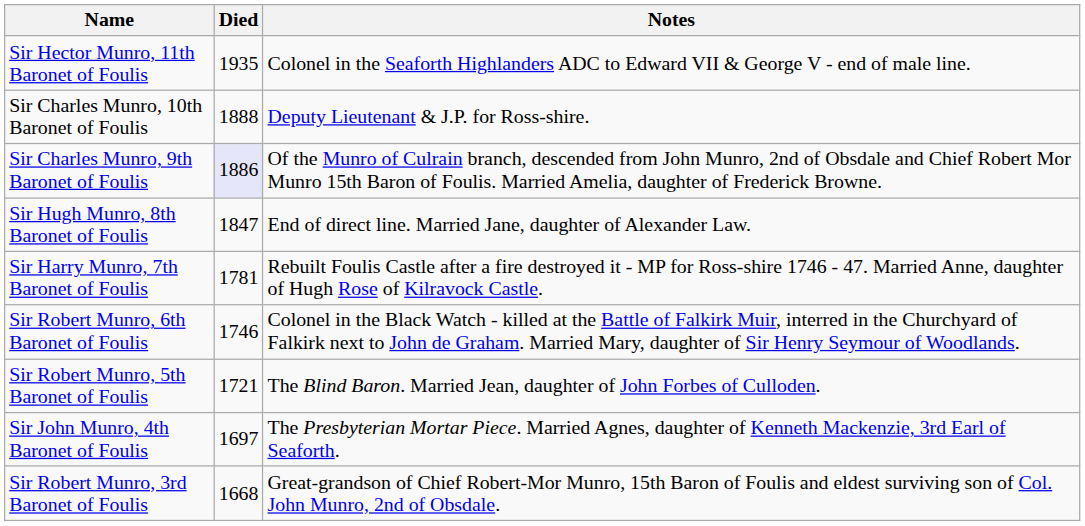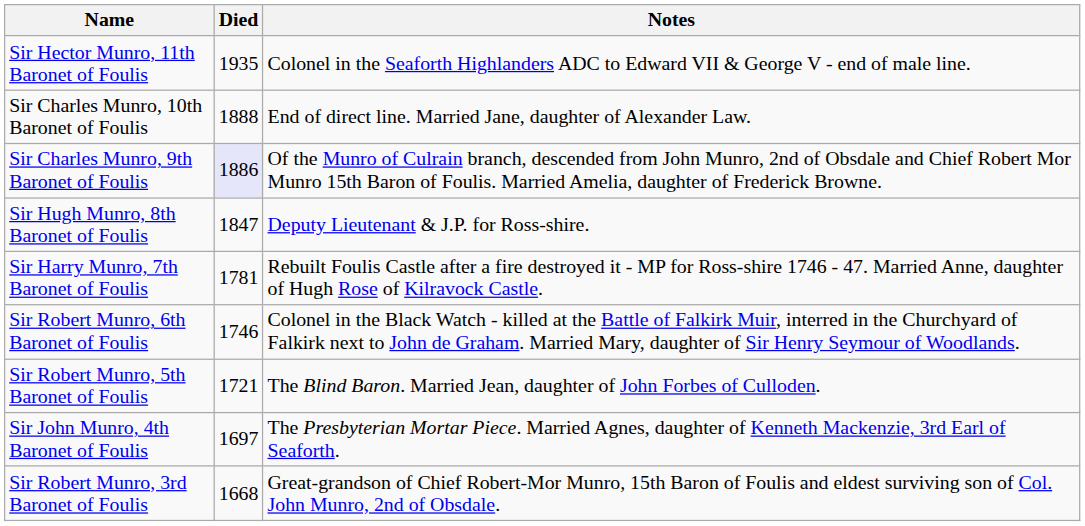Sir Charles Munro, 10th Baronet of Foulis | Notes: Deputy Lieutenant & J.P. for Ross-shire. -> End of direct line. Married Jane, daughter of Alexander Law.
Sir Hugh Munro, 8th Baronet of Foulis | Notes: End of direct line. Married Jane, daughter of Alexander Law. -> Deputy Lieutenant & J.P. for Ross-shire.
